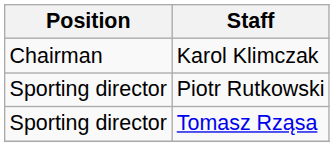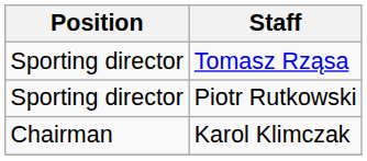rows swapped: Karol Klimczak <-> Tomasz Rząsa
